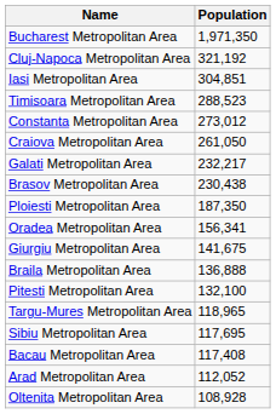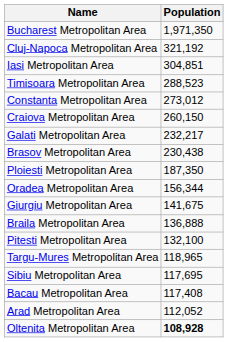Craiova Metropolitan Area | Population: 261,050 -> 260,150
Oradea Metropolitan Area | Population: 156,341 -> 156,344
Oltenita Metropolitan Area | Population: normal -> bold
